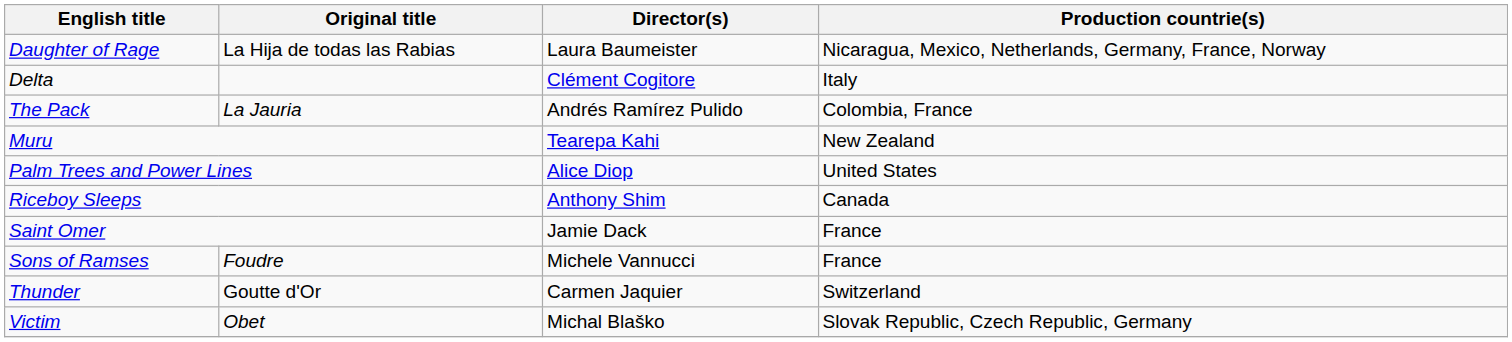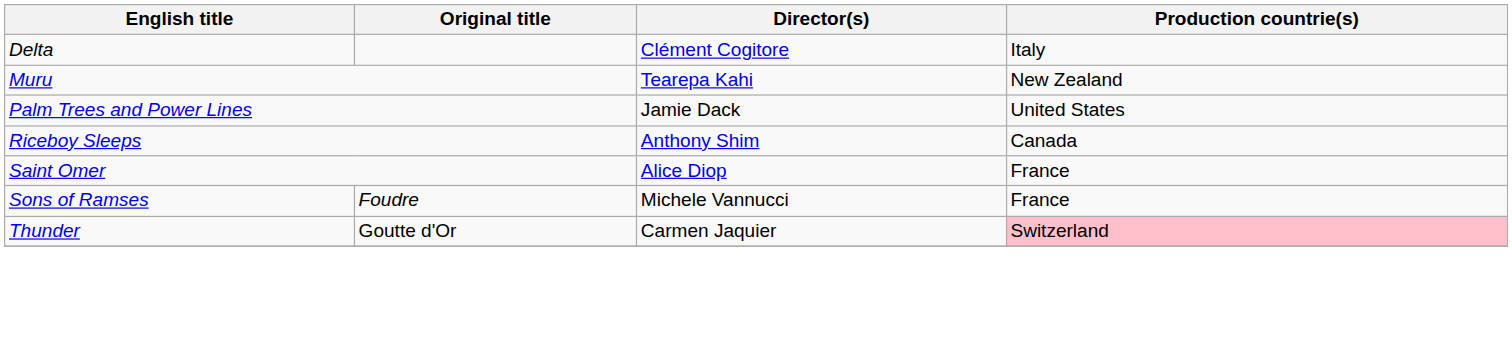- row: Daughter of Rage | La Hija de todas las Rabias | Laura Baumeister | Nicaragua, Mexico, Netherlands, Germany, France, Norway
- row: The Pack | La Jauria | Andrés Ramírez Pulido | Colombia, France
Palm Trees and Power Lines | Director(s): Alice Diop -> Jamie Dack
Saint Omer | Director(s): Jamie Dack -> Alice Diop
Thunder | Production countrie(s): no background -> pink background
- row: Victim | Obet | Michal Blaško | Slovak Republic, Czech Republic, Germany
